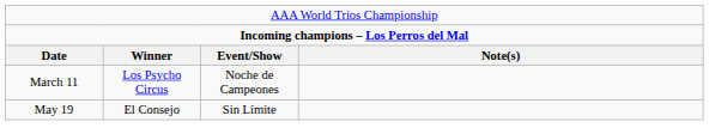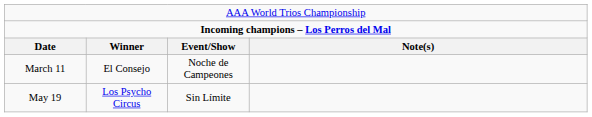March 11 | column 2: Los Psycho Circus -> El Consejo
May 19 | column 2: El Consejo -> Los Psycho Circus
